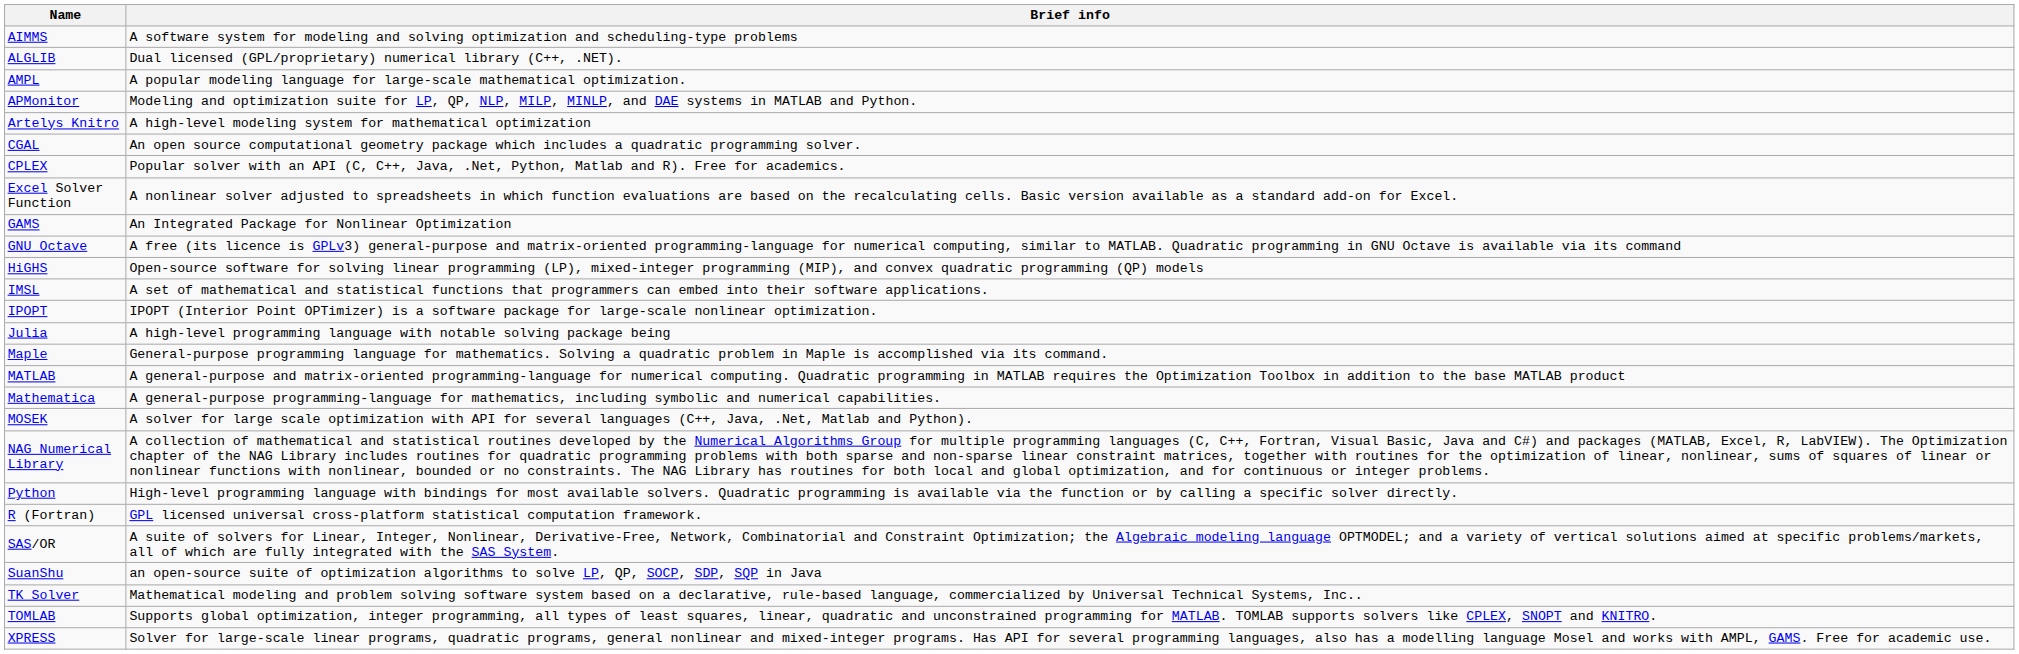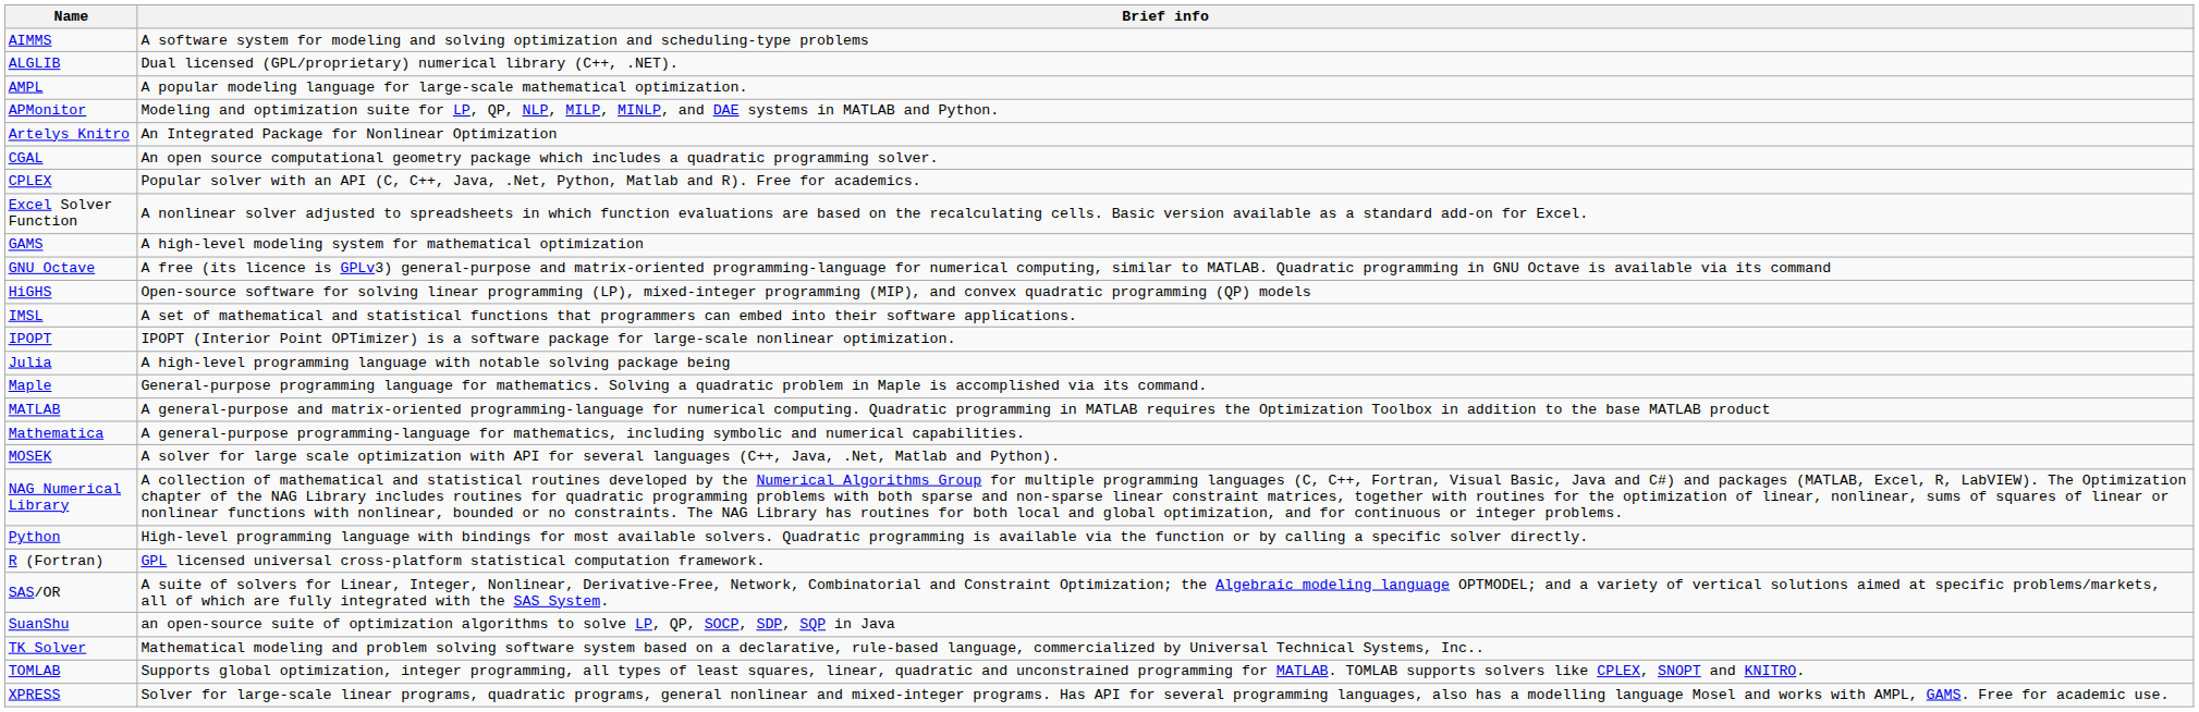Artelys Knitro | Brief info: A high-level modeling system for mathematical optimization -> An Integrated Package for Nonlinear Optimization
GAMS | Brief info: An Integrated Package for Nonlinear Optimization -> A high-level modeling system for mathematical optimization
